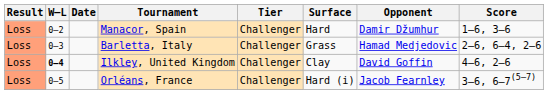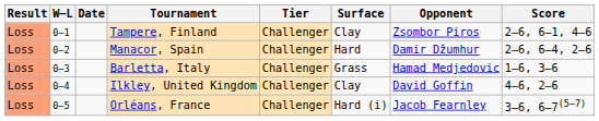+ row: Loss | 0–1 | Tampere, Finland | Challenger | Clay | Zsombor Piros | 2–6, 6–1, 4–6
Manacor, Spain | Score: 1–6, 3–6 -> 2–6, 6–4, 2–6
Barletta, Italy | Score: 2–6, 6–4, 2–6 -> 1–6, 3–6
Ilkley, United Kingdom | W–L: bold -> normal
